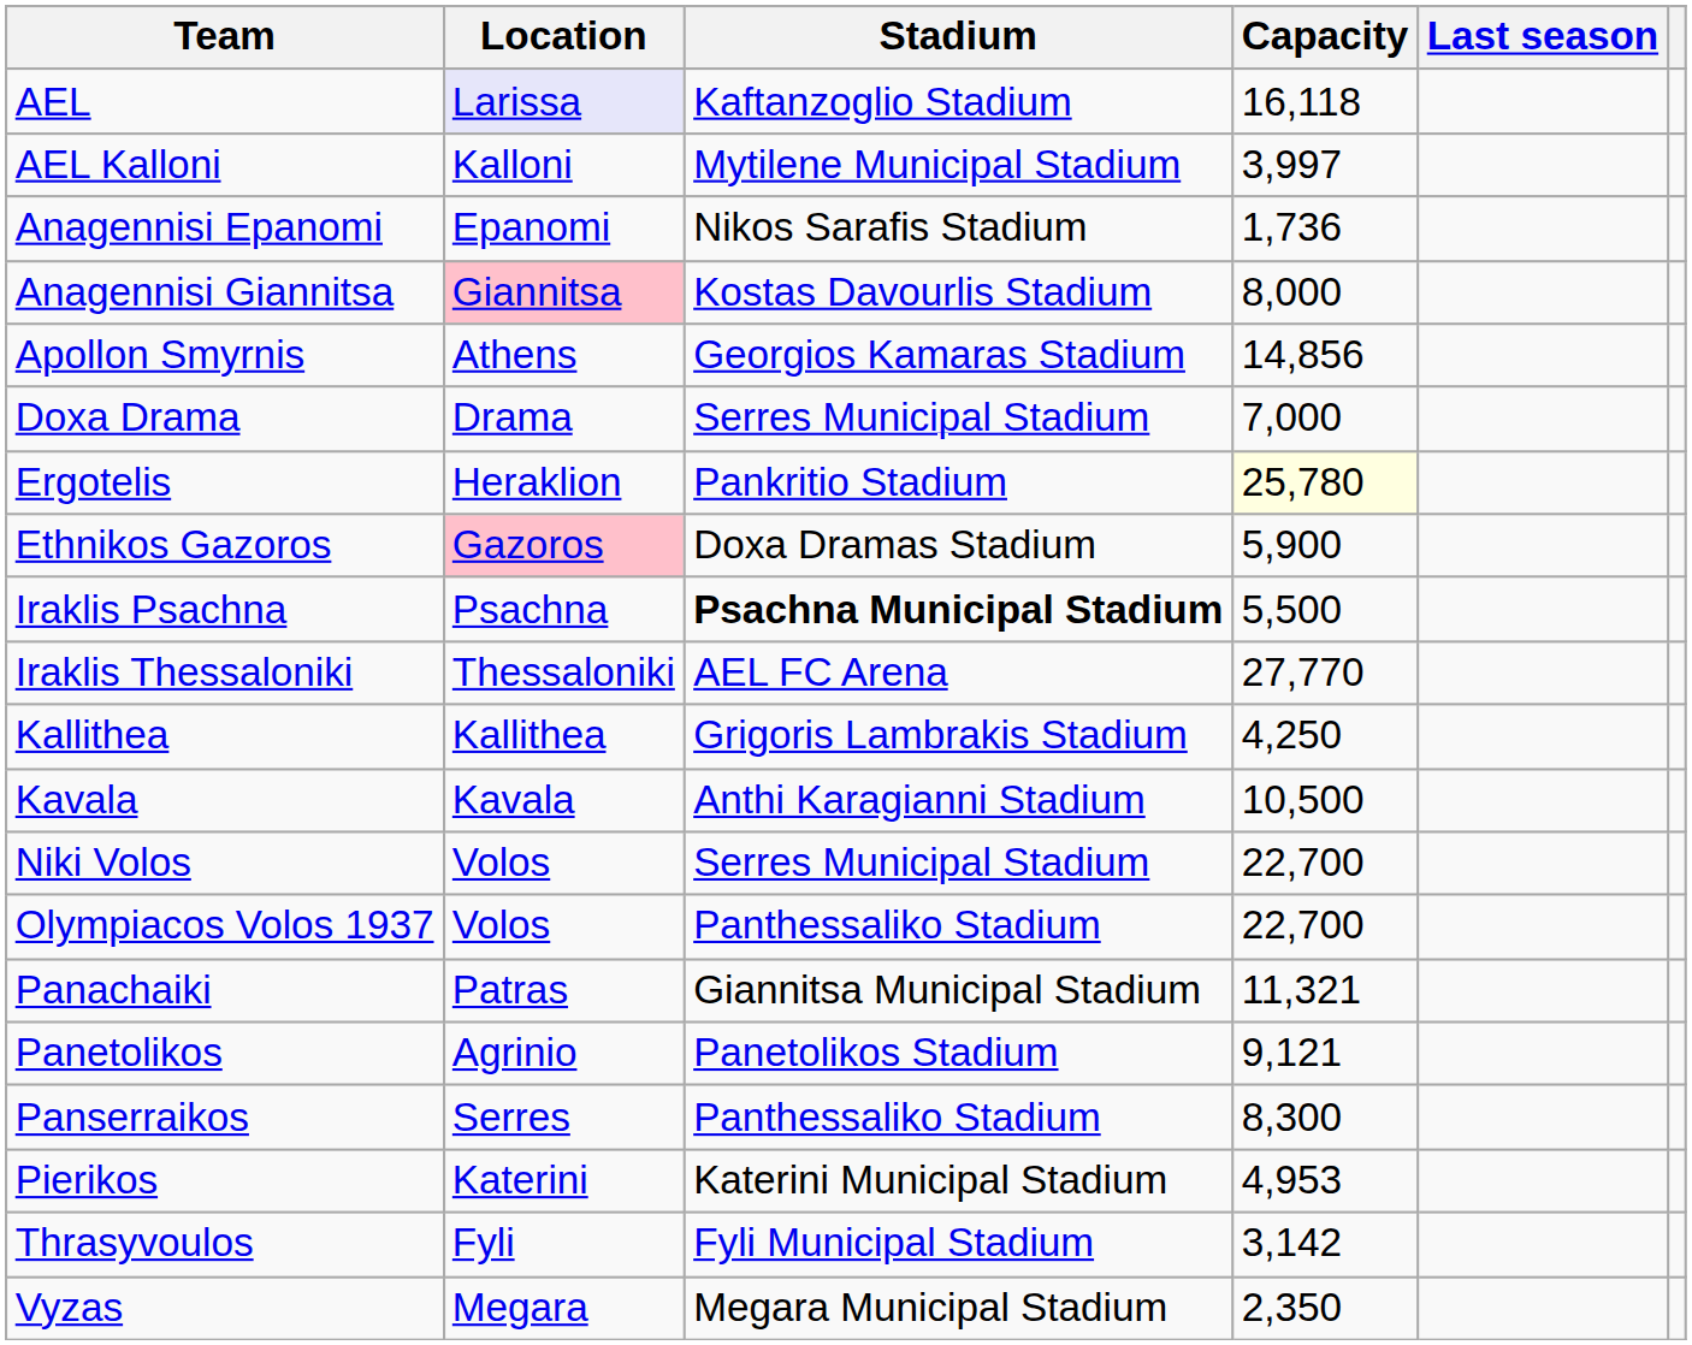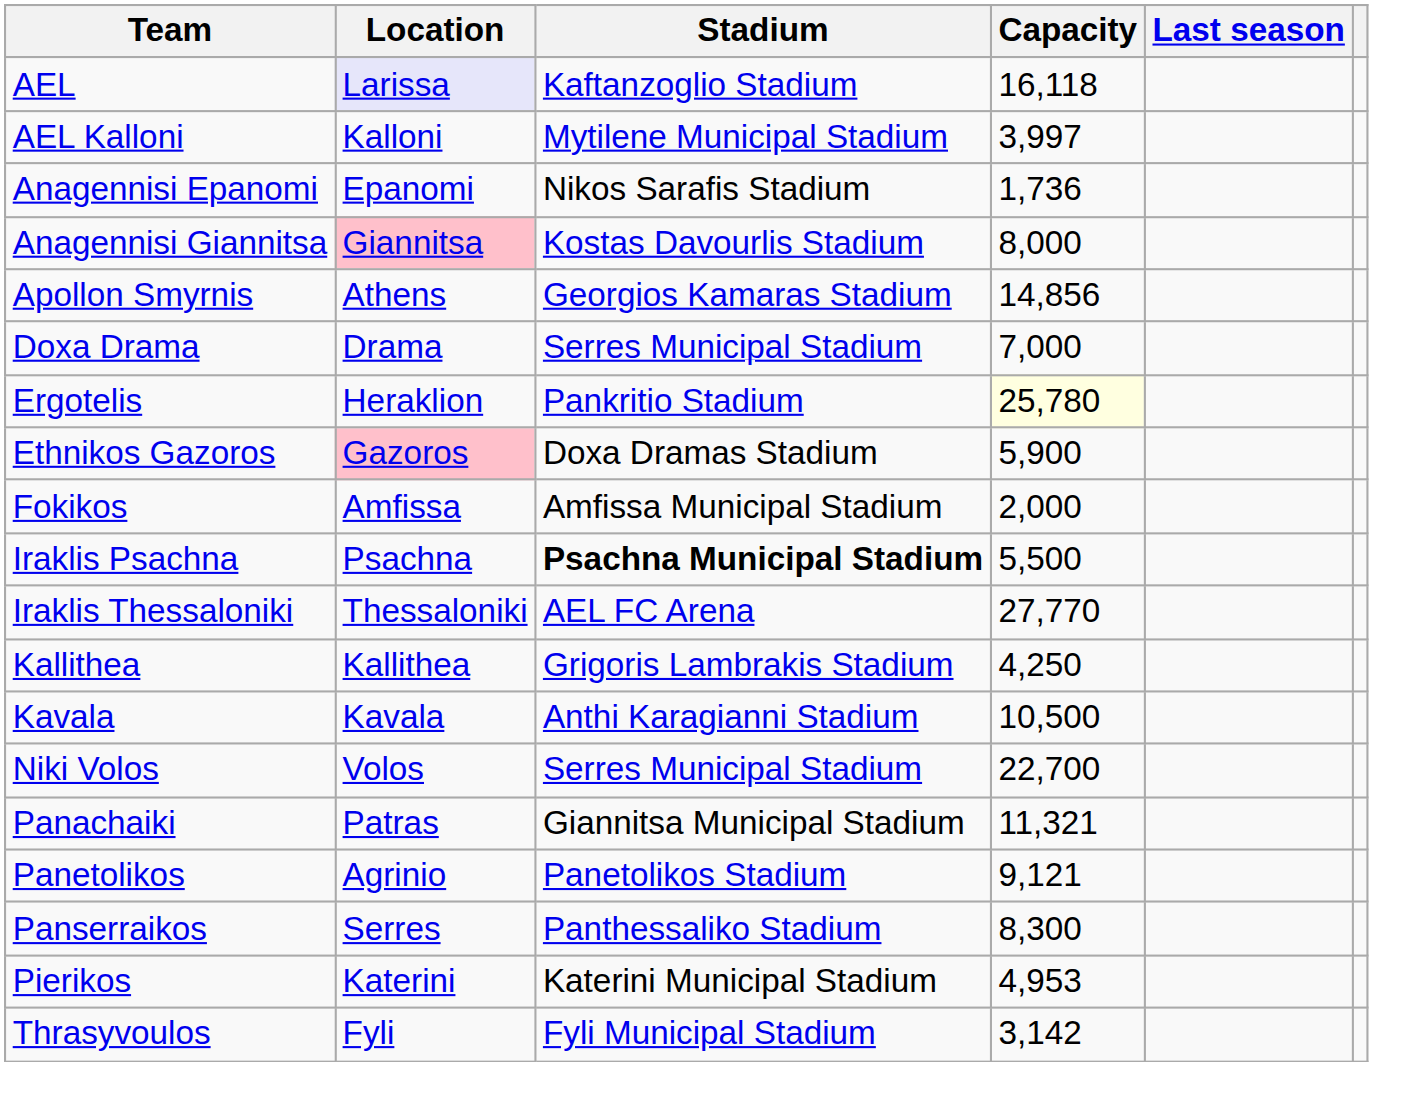+ row: Fokikos | Amfissa | Amfissa Municipal Stadium | 2,000
- row: Olympiacos Volos 1937 | Volos | Panthessaliko Stadium | 22,700
- row: Vyzas | Megara | Megara Municipal Stadium | 2,350
